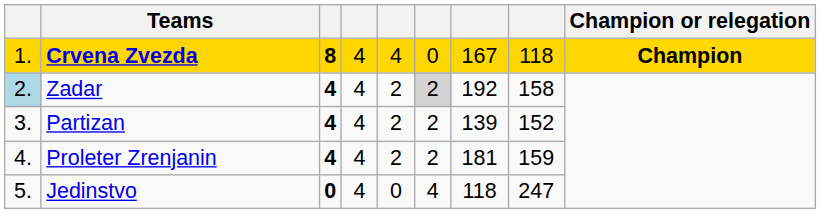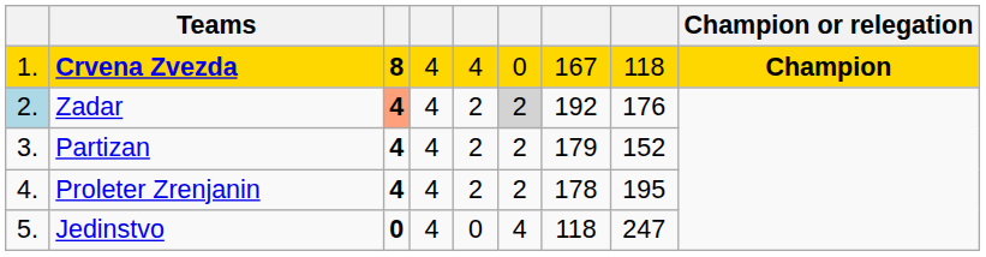Zadar | column 3: no background -> lightsalmon background
Zadar | column 8: 158 -> 176
Partizan | column 7: 139 -> 179
Proleter Zrenjanin | column 7: 181 -> 178
Proleter Zrenjanin | column 8: 159 -> 195
